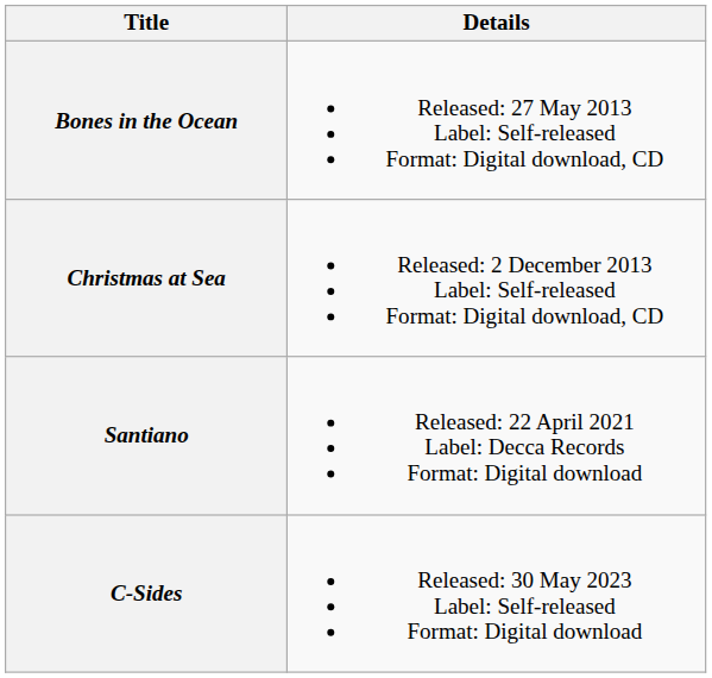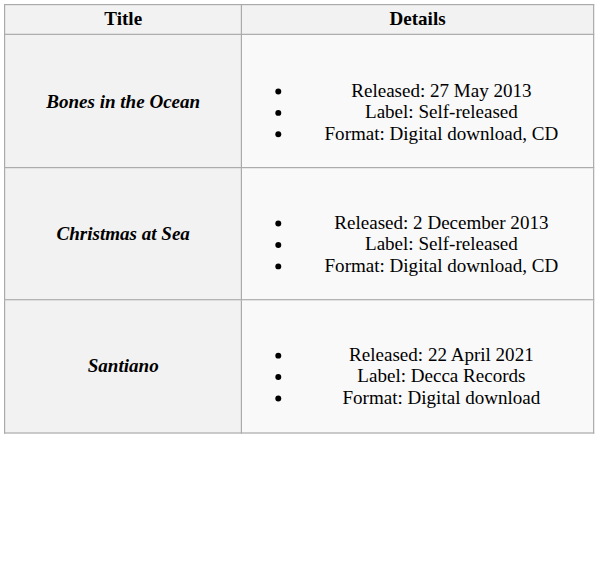- row: C-Sides | Released: 30 May 2023 Label: Self-released Format: Digital download
